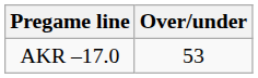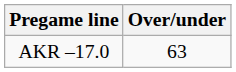AKR –17.0 | Over/under: 53 -> 63
